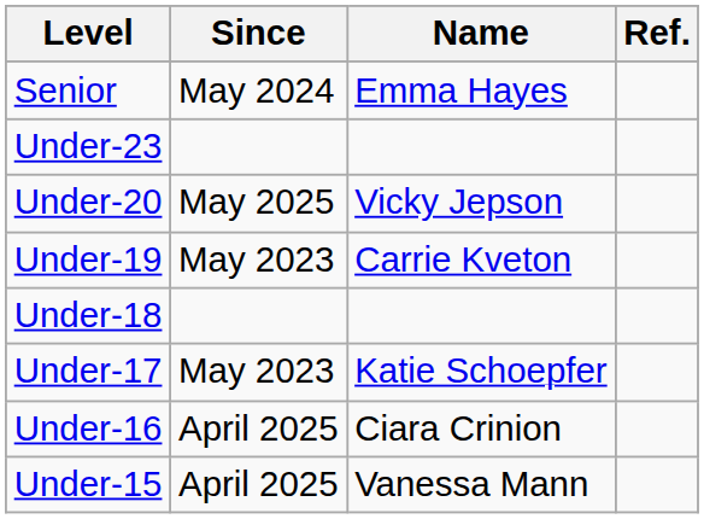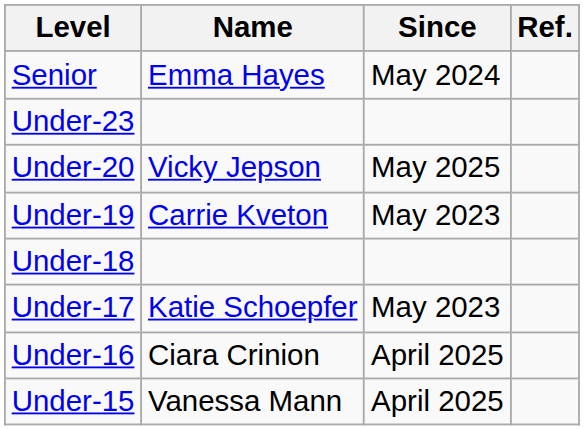columns swapped: Name <-> Since
